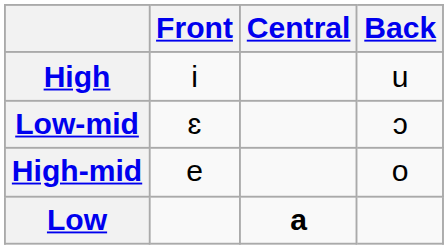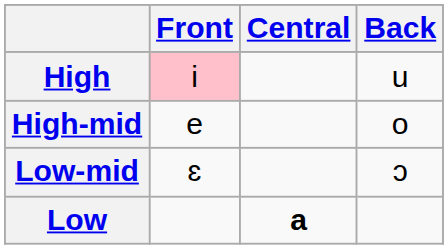High | Front: no background -> pink background
rows swapped: High-mid <-> Low-mid
